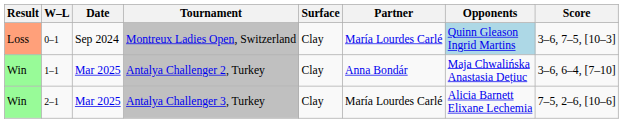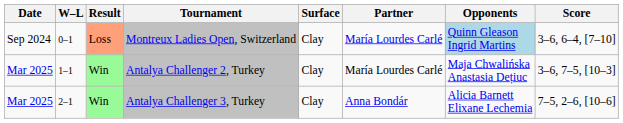columns swapped: Result <-> Date
Montreux Ladies Open, Switzerland | Score: 3–6, 7–5, [10–3] -> 3–6, 6–4, [7–10]
Antalya Challenger 2, Turkey | Partner: Anna Bondár -> María Lourdes Carlé
Antalya Challenger 2, Turkey | Score: 3–6, 6–4, [7–10] -> 3–6, 7–5, [10–3]
Antalya Challenger 3, Turkey | Partner: María Lourdes Carlé -> Anna Bondár
